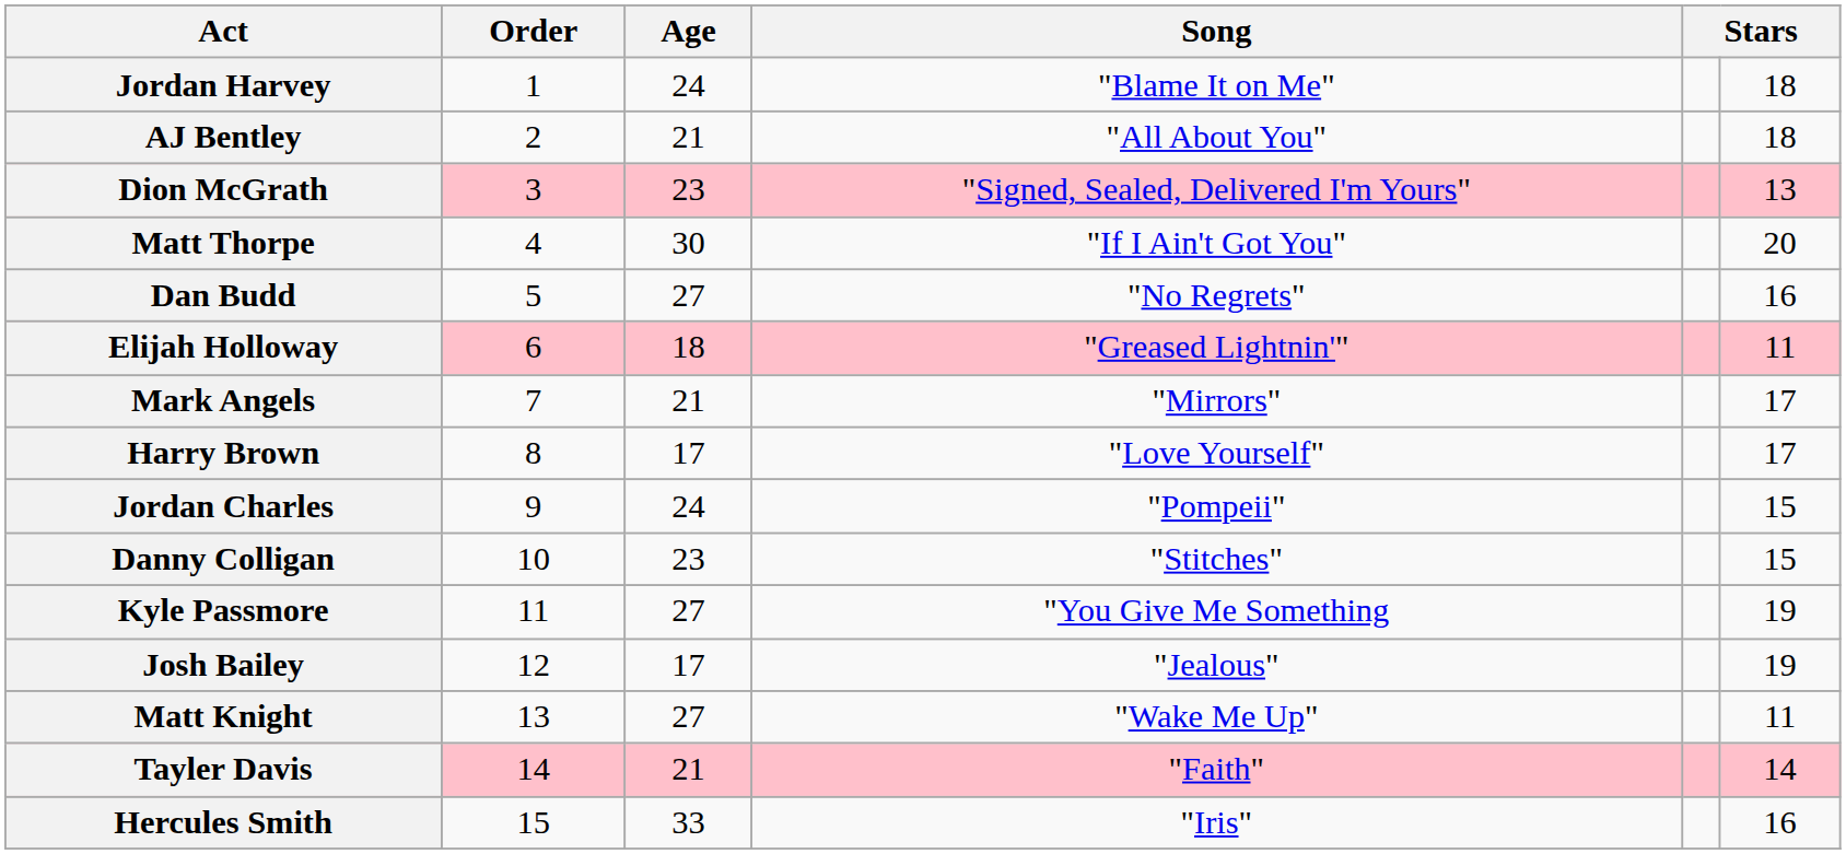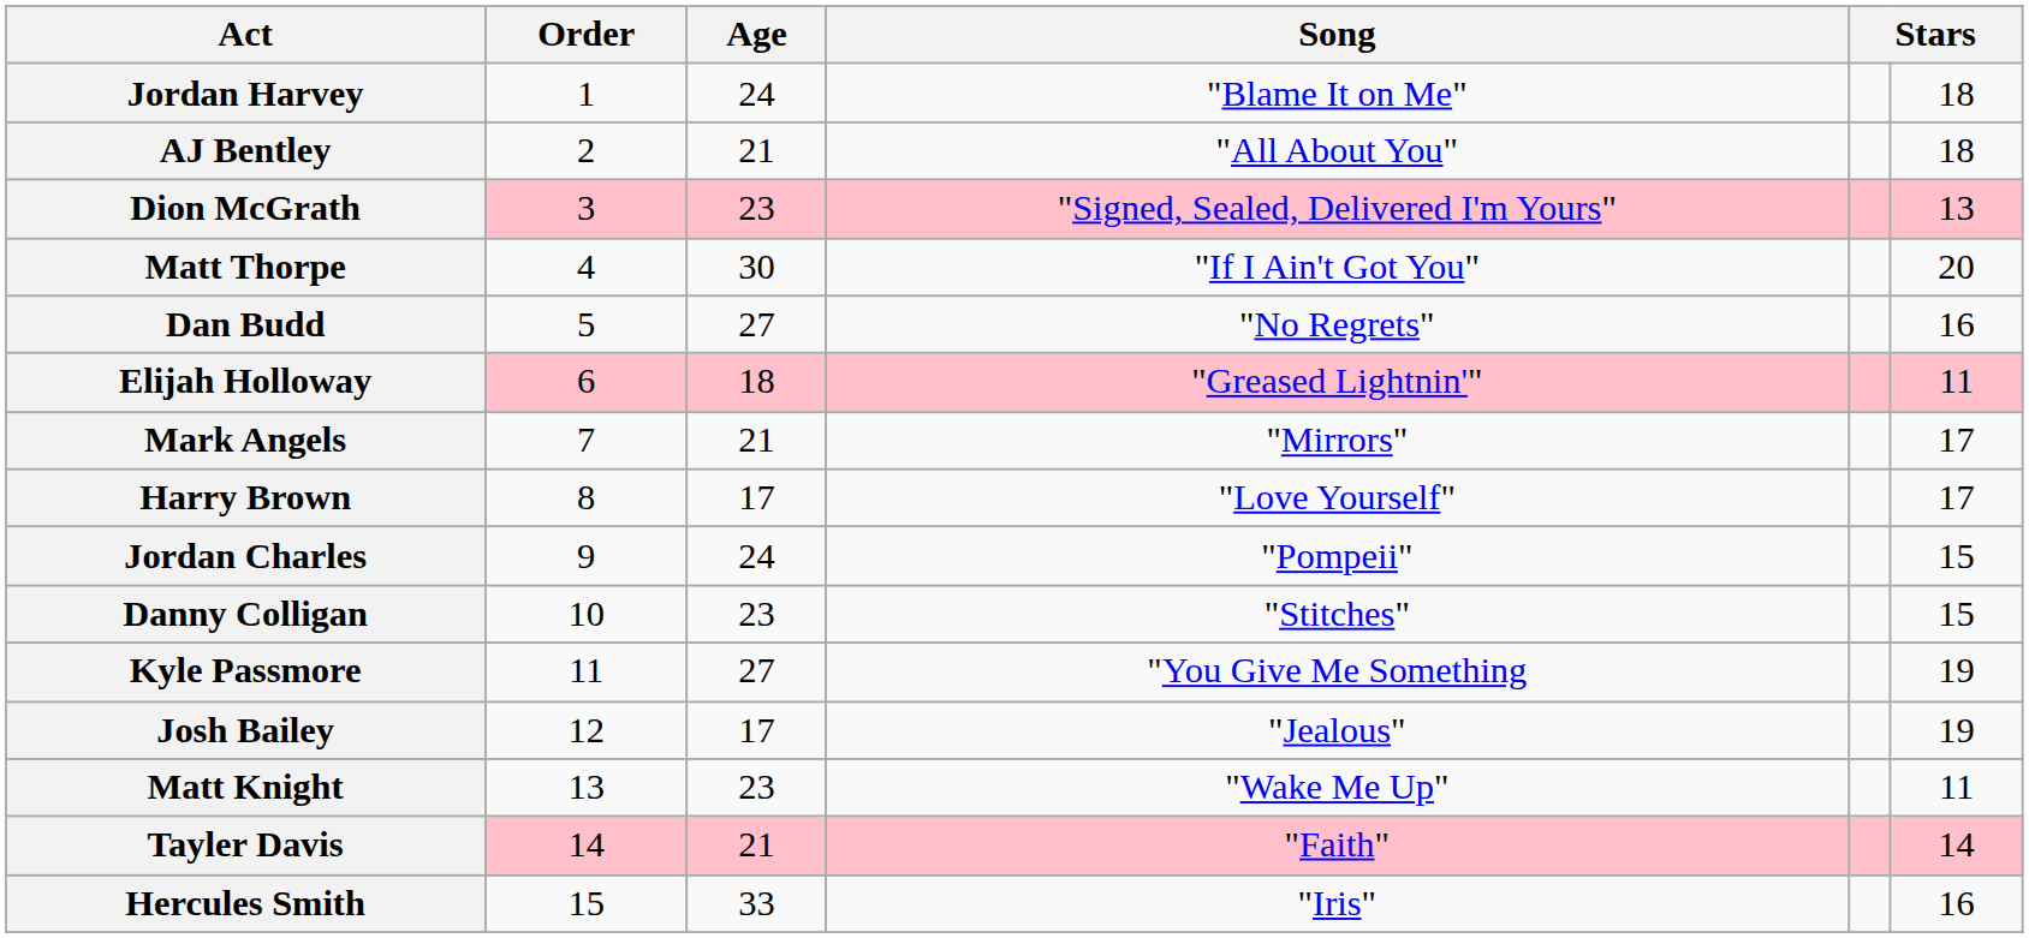Matt Knight | Age: 27 -> 23
